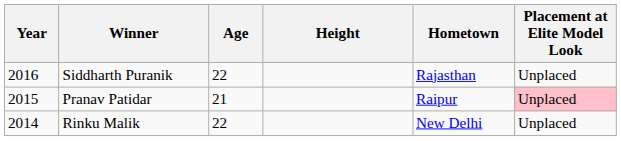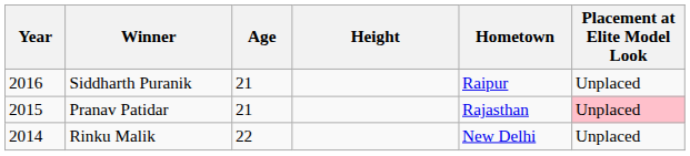Siddharth Puranik | Age: 22 -> 21
Siddharth Puranik | Hometown: Rajasthan -> Raipur
Pranav Patidar | Hometown: Raipur -> Rajasthan
